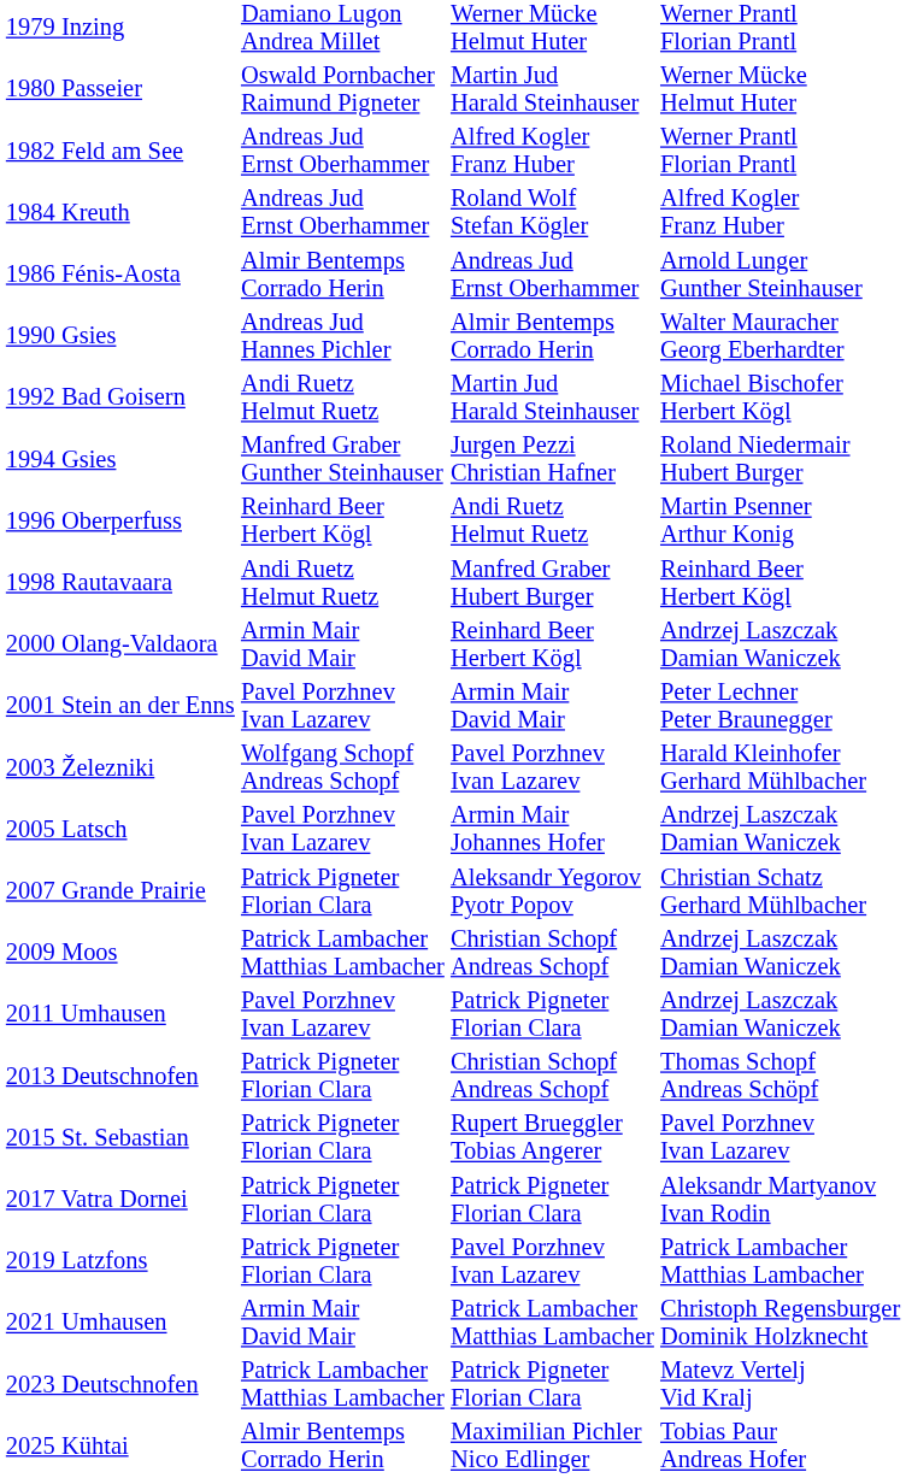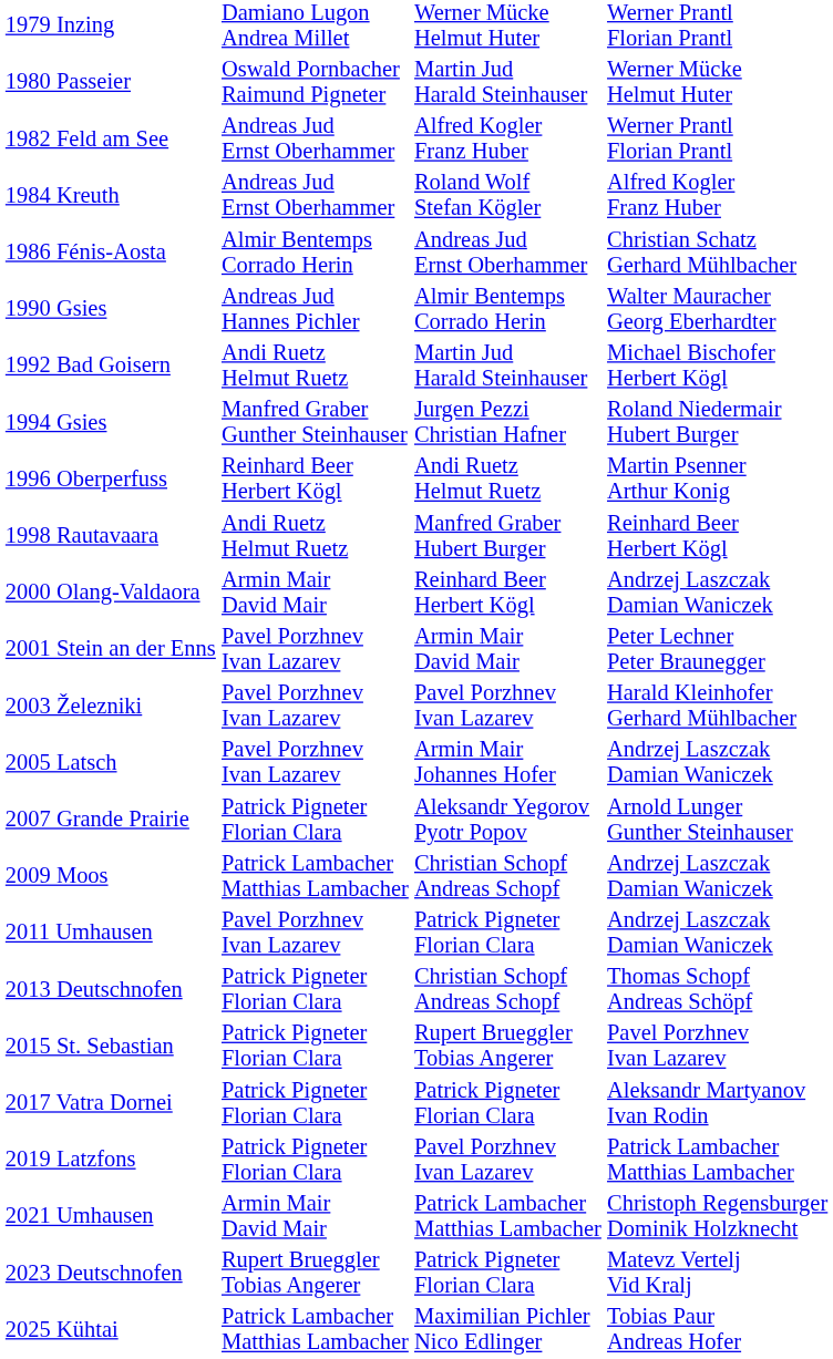1986 Fénis-Aosta | column 4: Arnold Lunger Gunther Steinhauser -> Christian Schatz Gerhard Mühlbacher
2003 Železniki | column 2: Wolfgang Schopf Andreas Schopf -> Pavel Porzhnev Ivan Lazarev
2007 Grande Prairie | column 4: Christian Schatz Gerhard Mühlbacher -> Arnold Lunger Gunther Steinhauser
2023 Deutschnofen | column 2: Patrick Lambacher Matthias Lambacher -> Rupert Brueggler Tobias Angerer
2025 Kühtai | column 2: Almir Bentemps Corrado Herin -> Patrick Lambacher Matthias Lambacher
